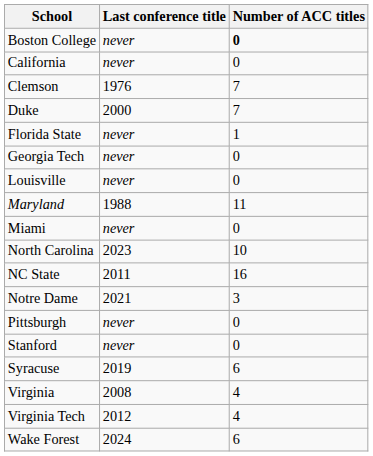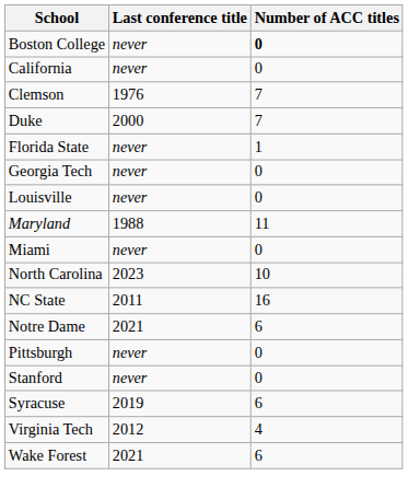Notre Dame | Number of ACC titles: 3 -> 6
- row: Virginia | 2008 | 4
Wake Forest | Last conference title: 2024 -> 2021
